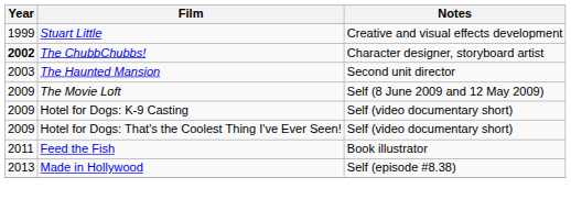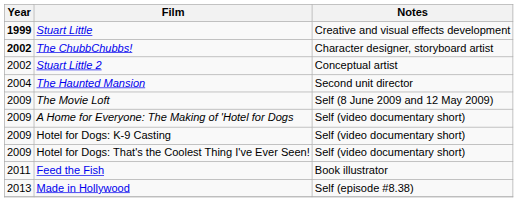Stuart Little | Year: normal -> bold
+ row: 2002 | Stuart Little 2 | Conceptual artist
The Haunted Mansion | Year: 2003 -> 2004
+ row: 2009 | A Home for Everyone: The Making of 'Hotel for Dogs | Self (video documentary short)
